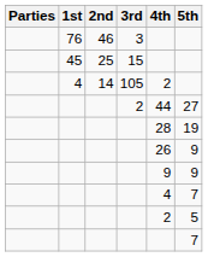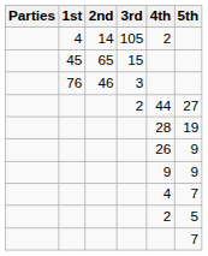rows swapped: 3 <-> 105
15 | 2nd: 25 -> 65
